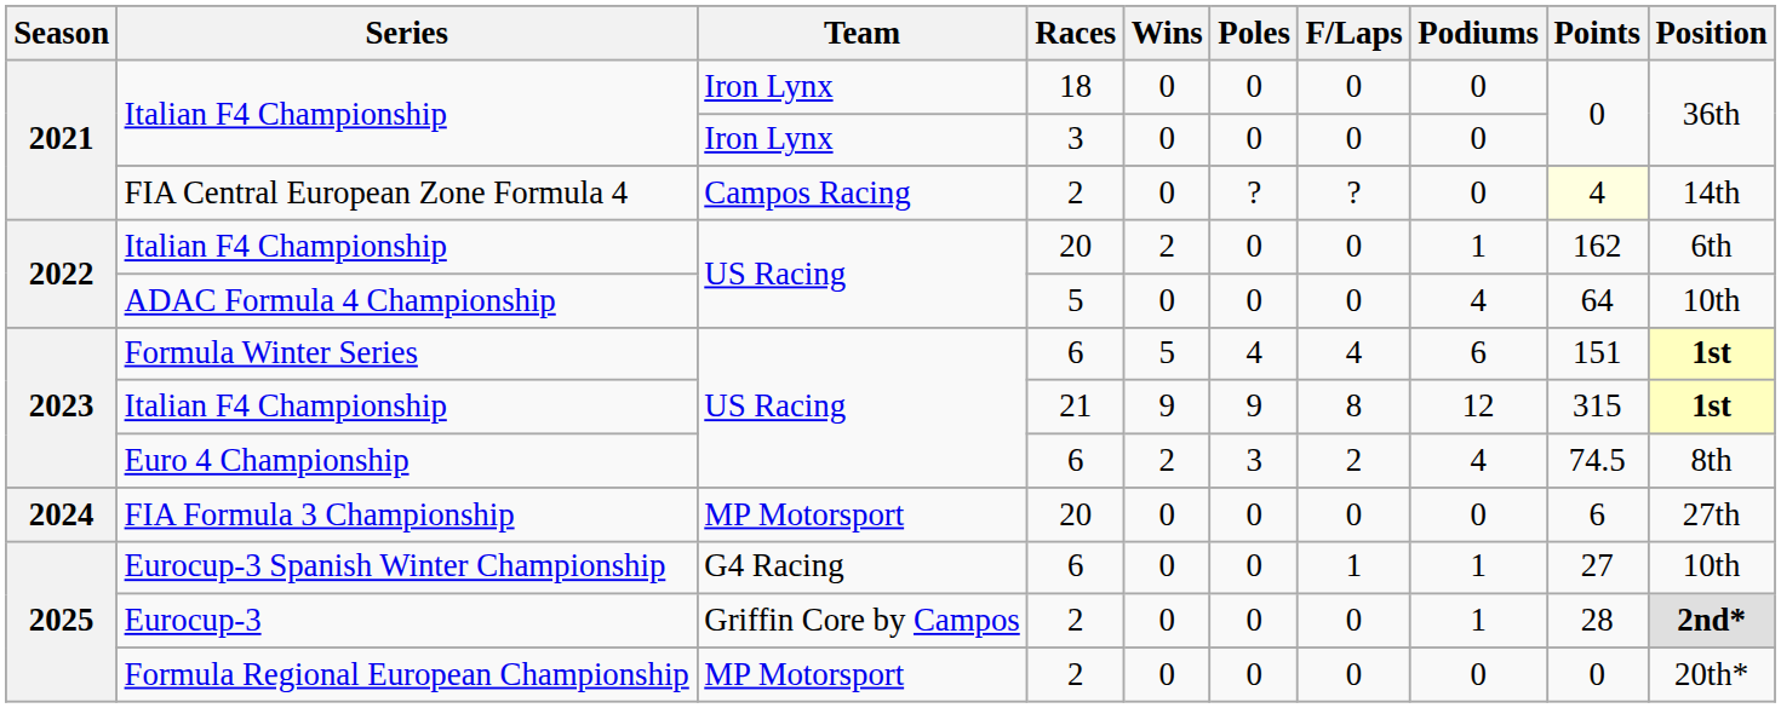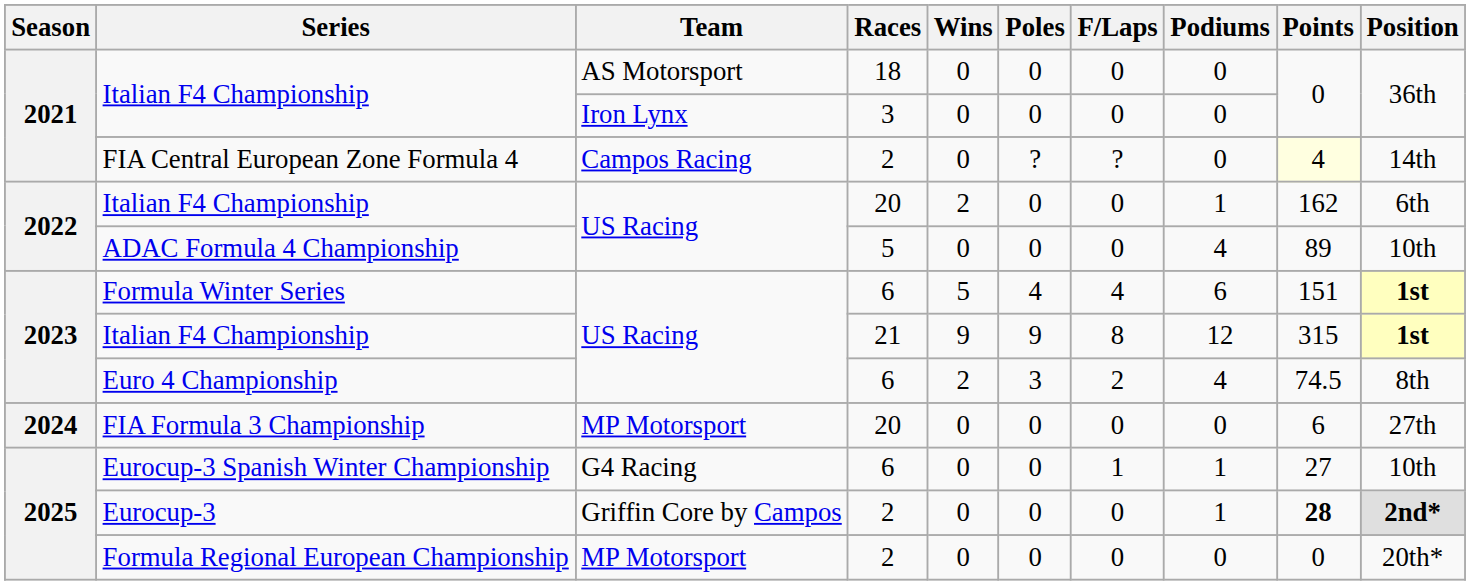Italian F4 Championship / 18 | Team: Iron Lynx -> AS Motorsport
ADAC Formula 4 Championship | Points: 64 -> 89
Eurocup-3 | Points: normal -> bold
